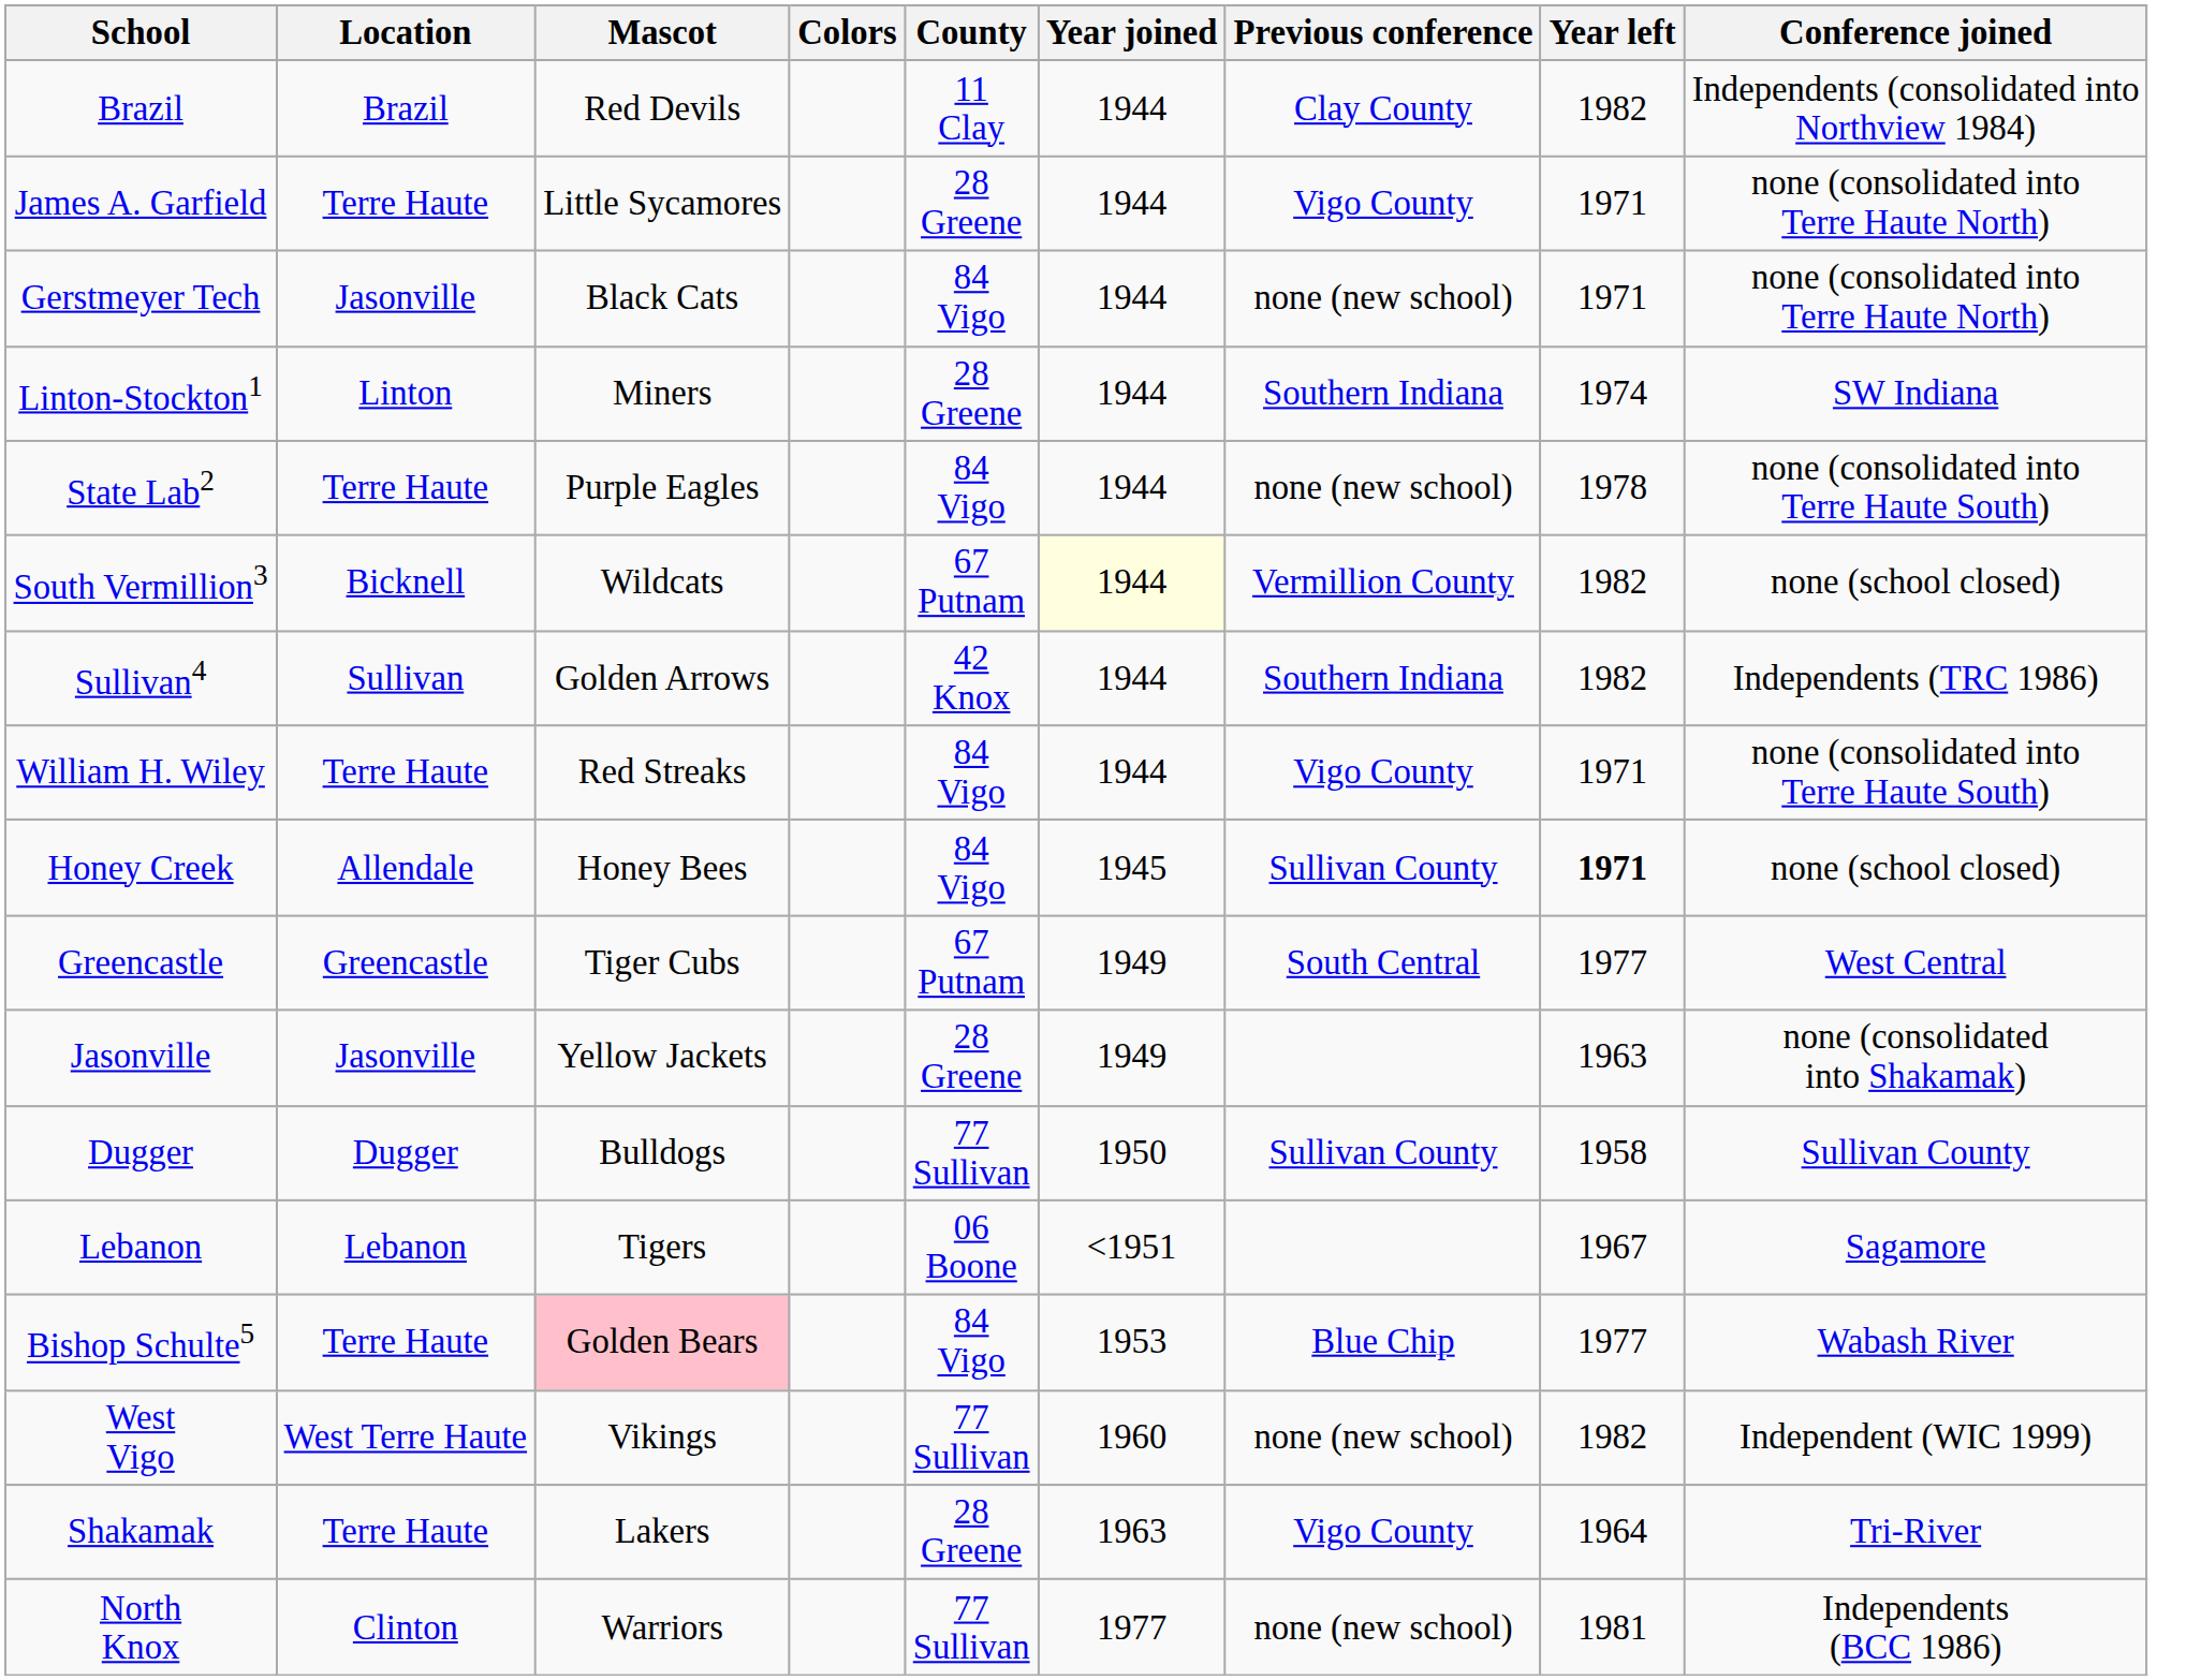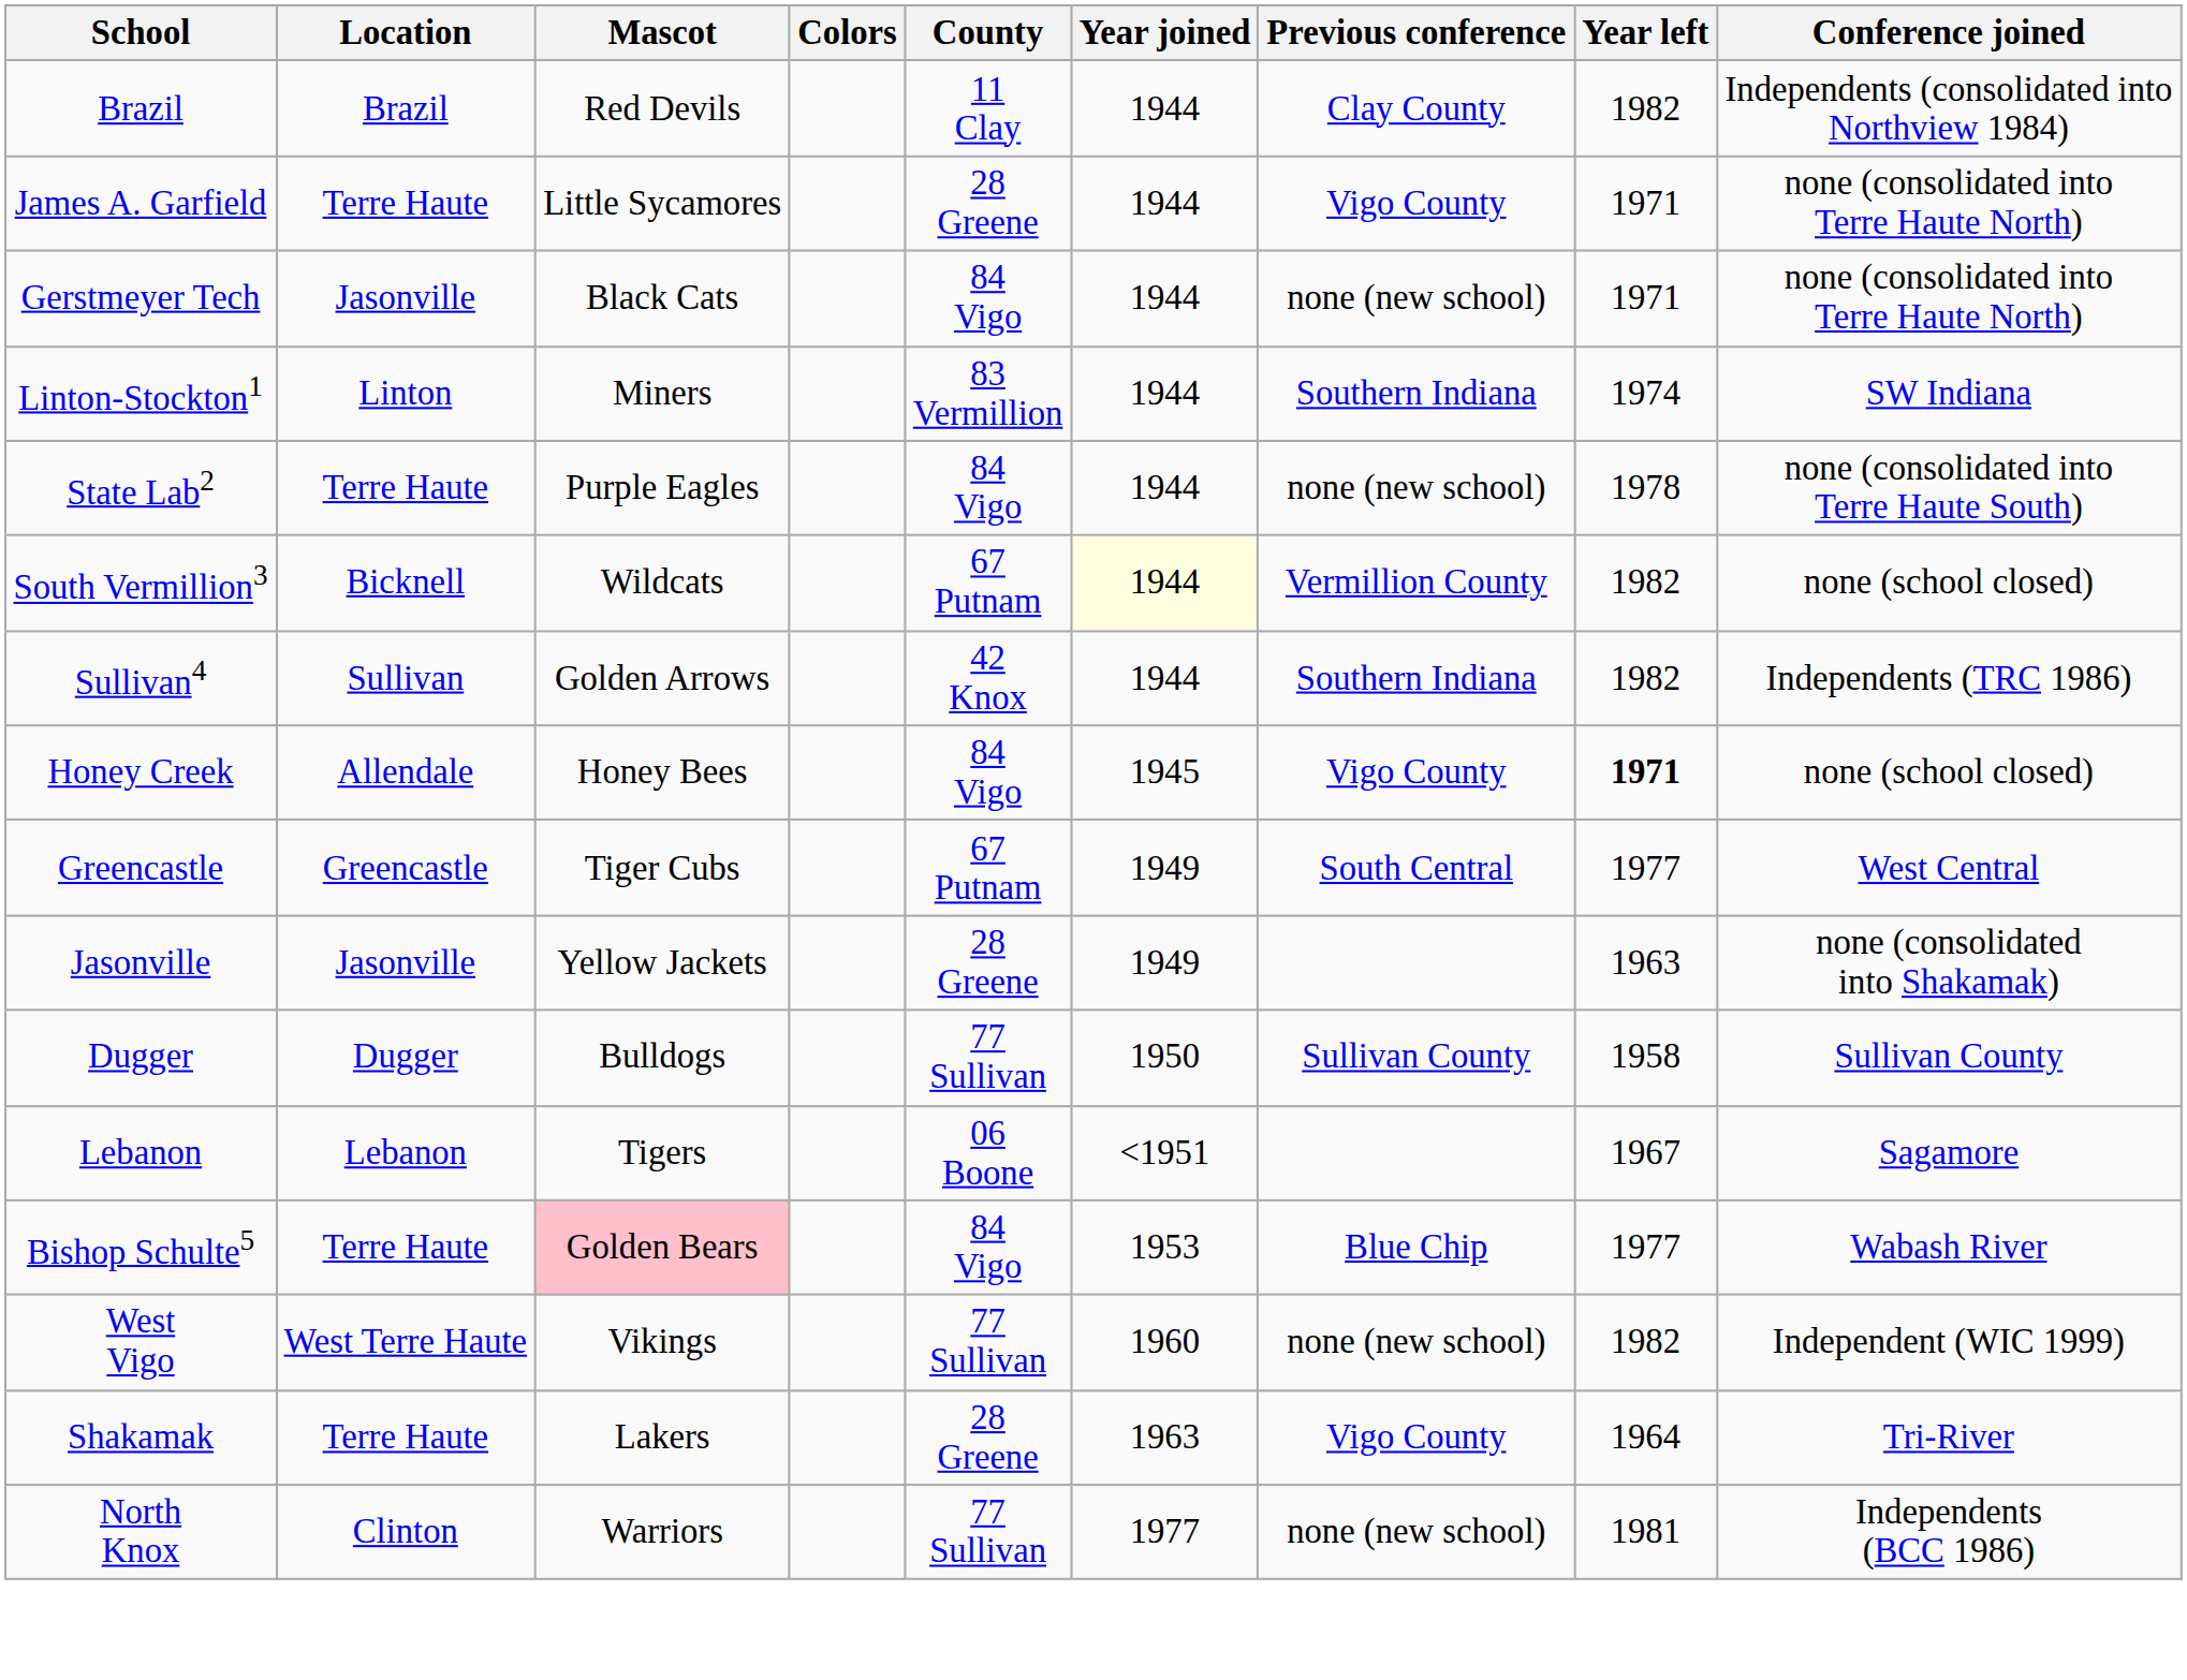Linton-Stockton1 | County: 28 Greene -> 83 Vermillion
- row: William H. Wiley | Terre Haute | Red Streaks | 84 Vigo | 1944 | Vigo County | 1971 | none (consolidated into Terre Haute South)
Honey Creek | Previous conference: Sullivan County -> Vigo County
